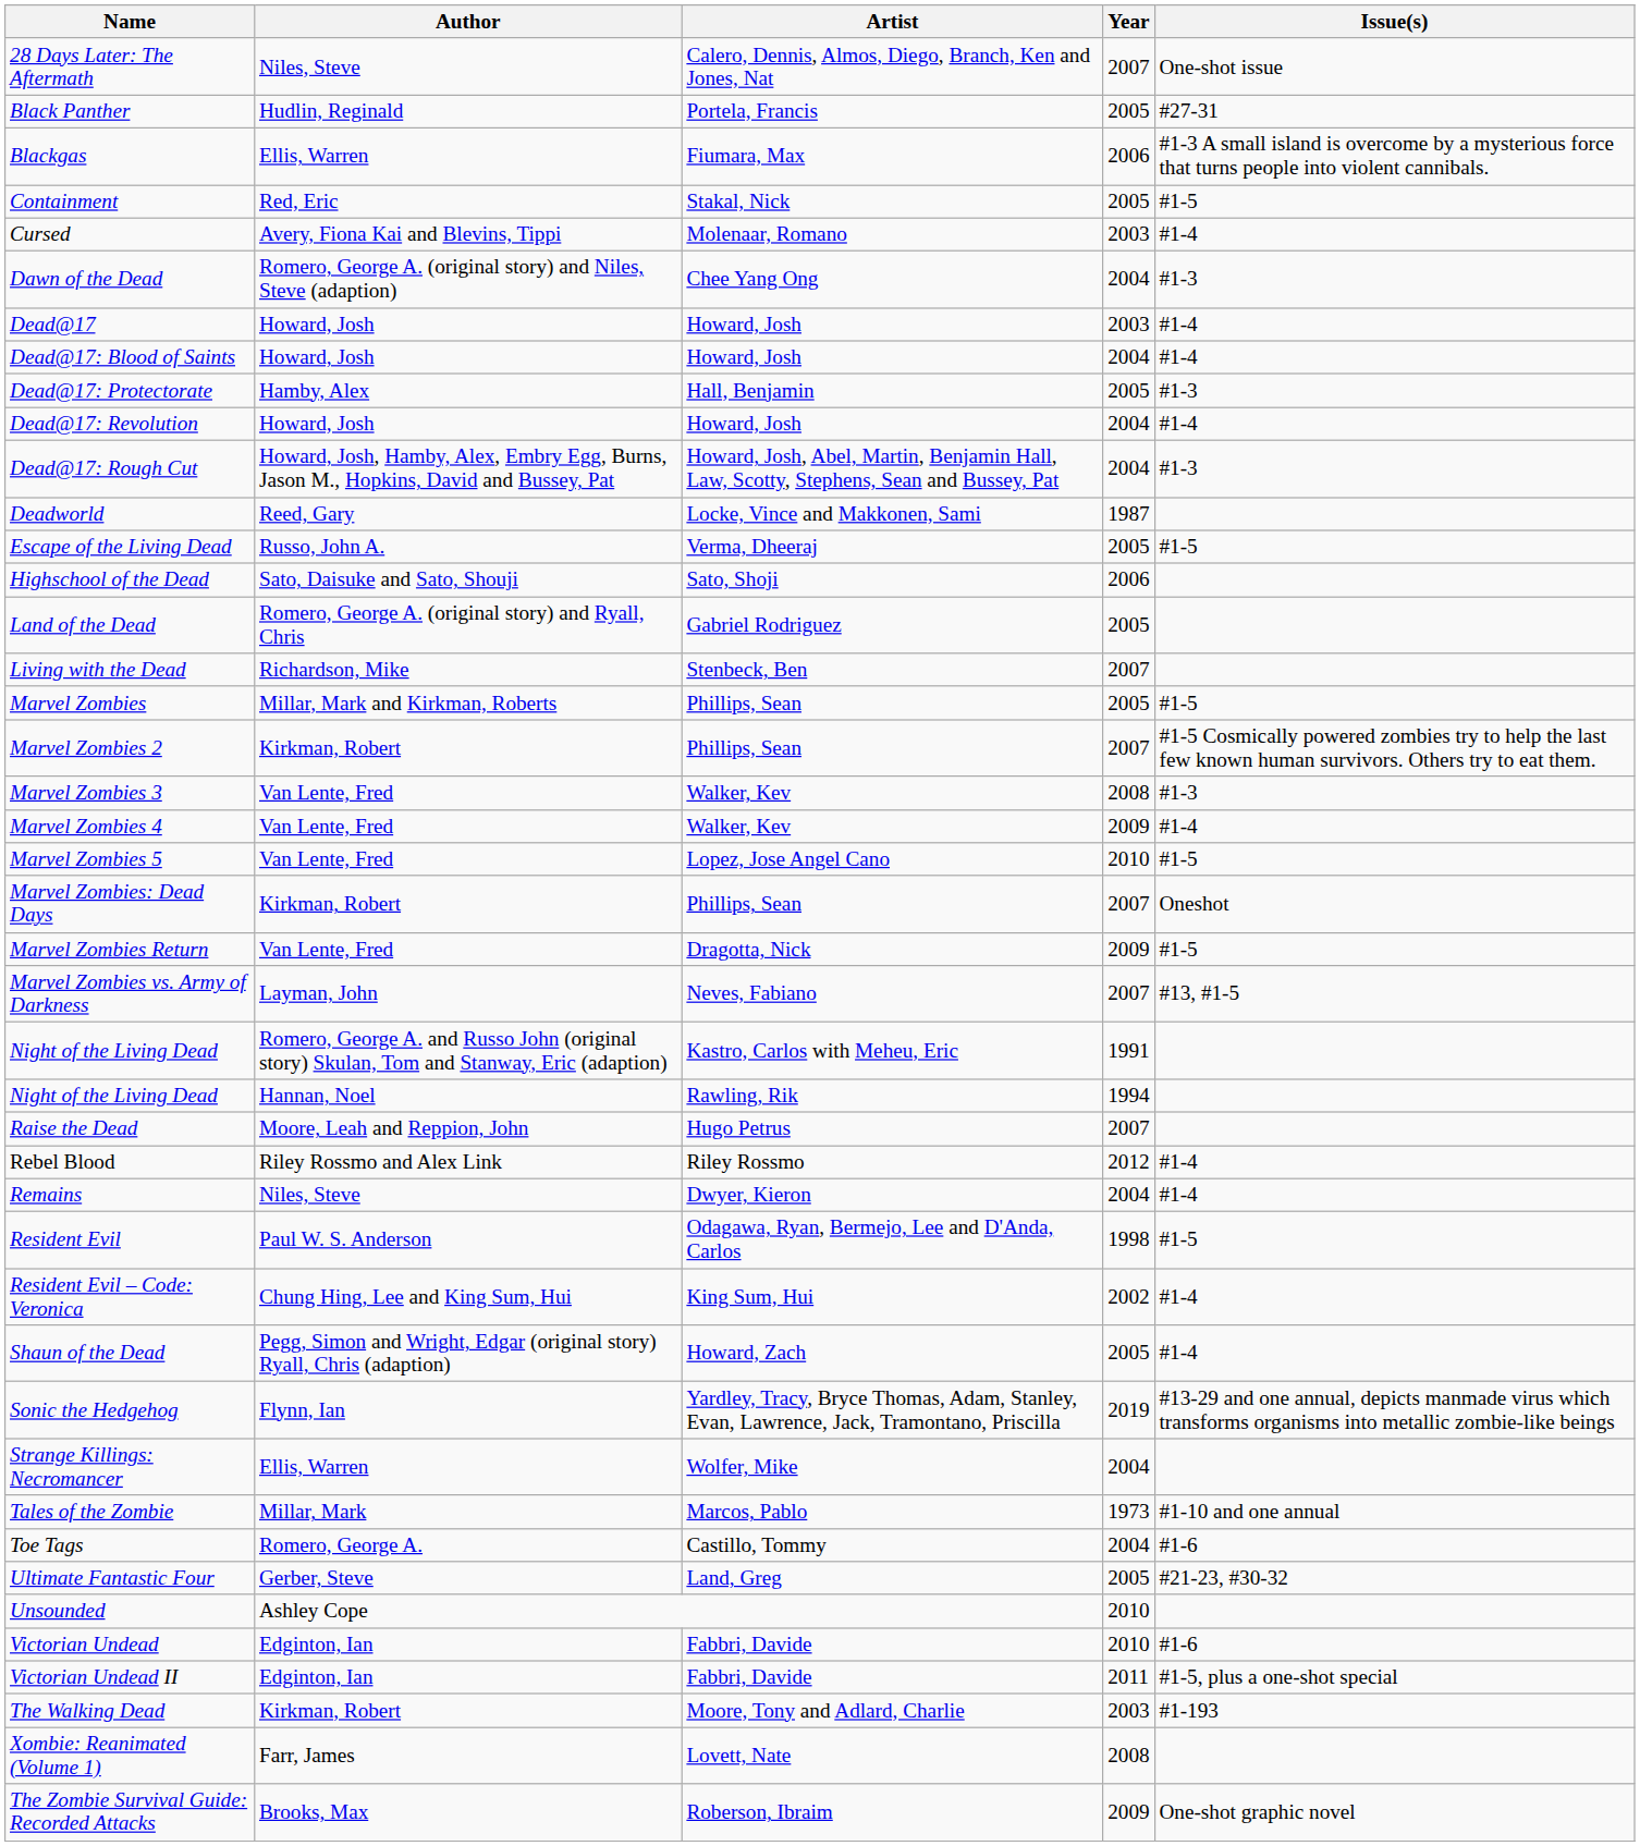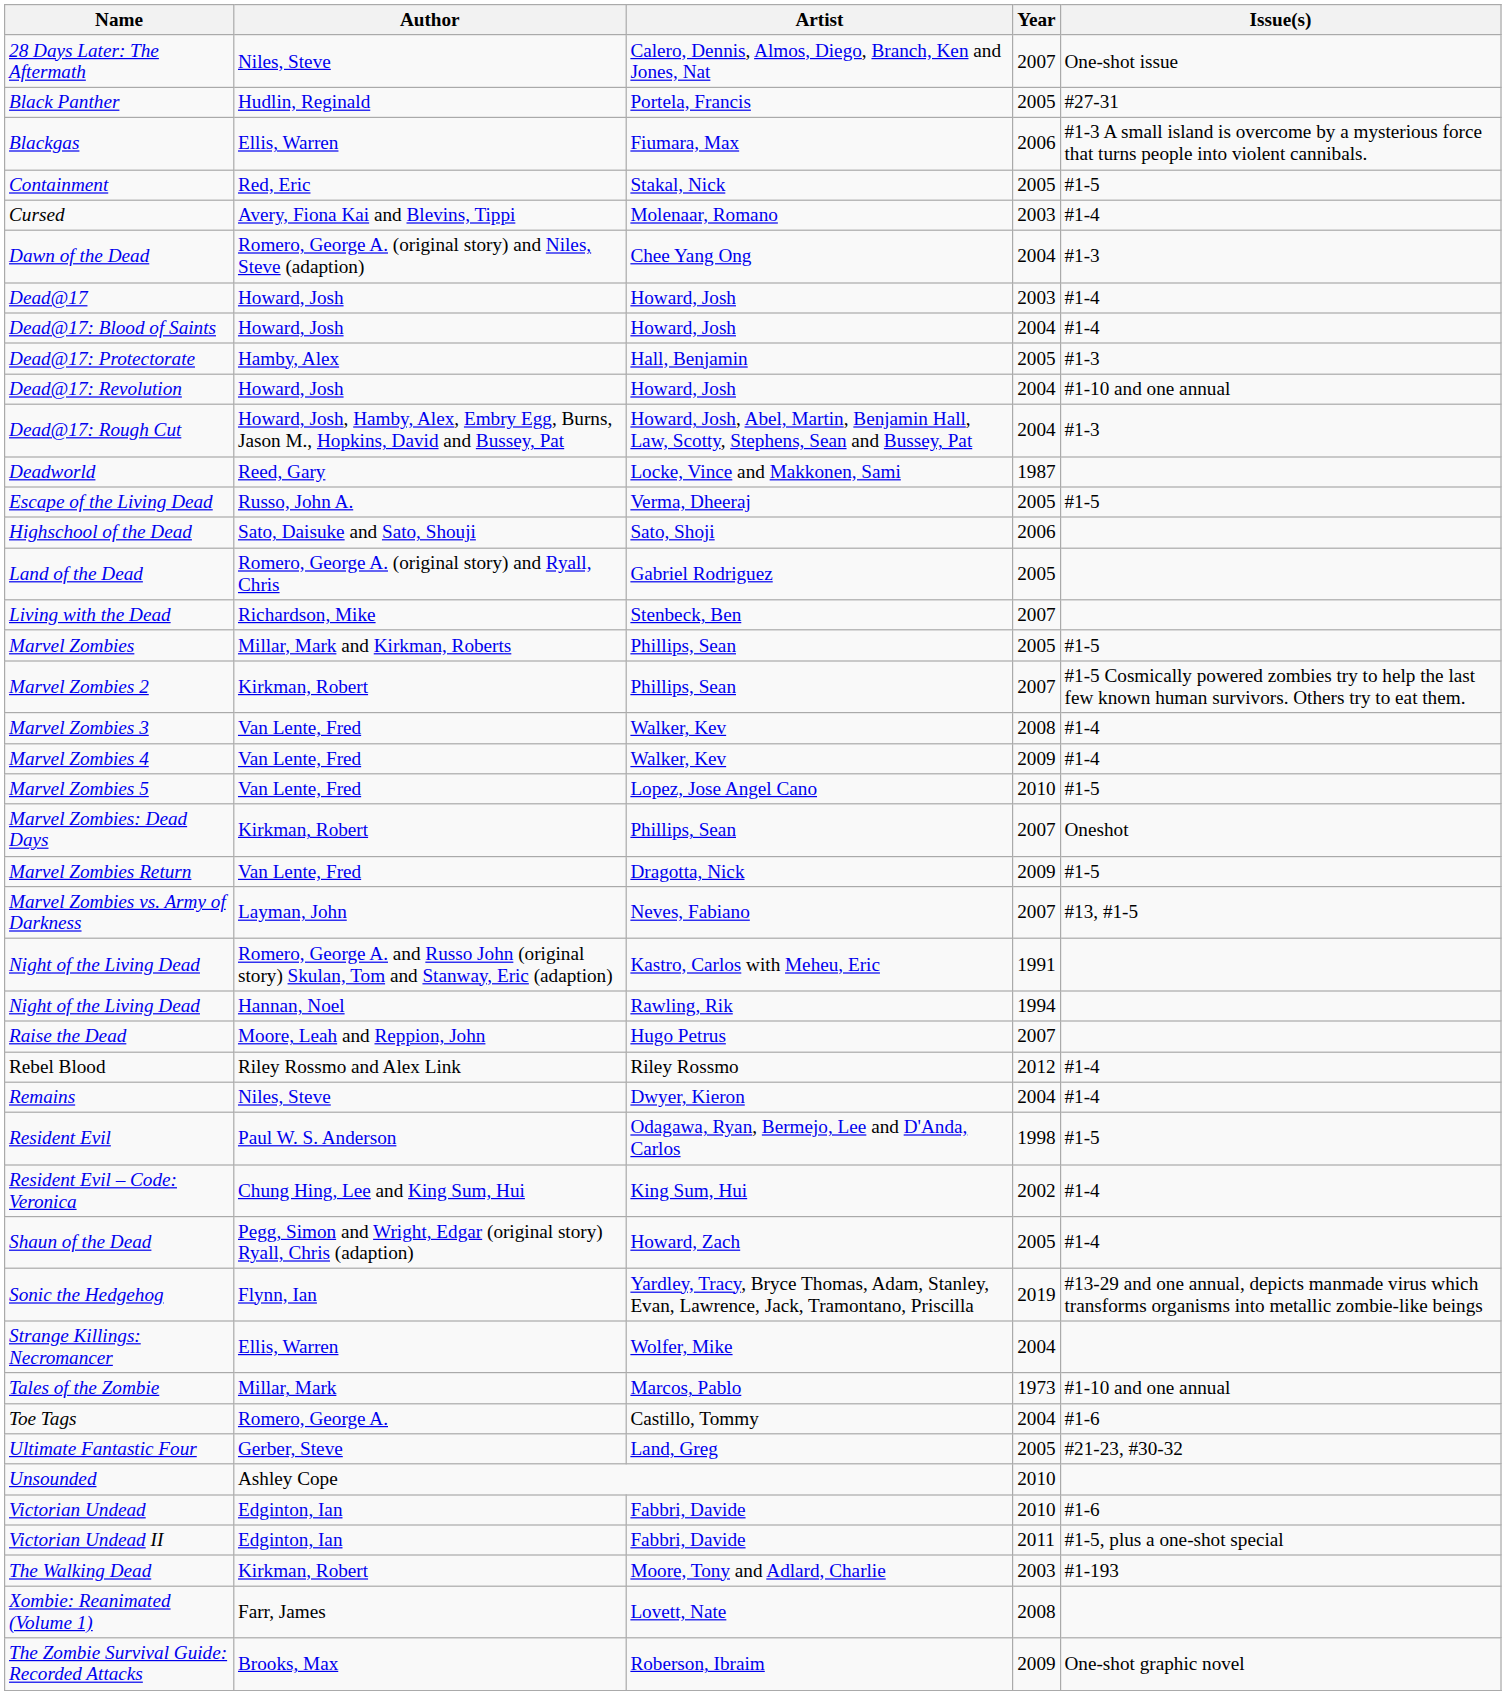Dead@17: Revolution | Issue(s): #1-4 -> #1-10 and one annual
Marvel Zombies 3 | Issue(s): #1-3 -> #1-4
